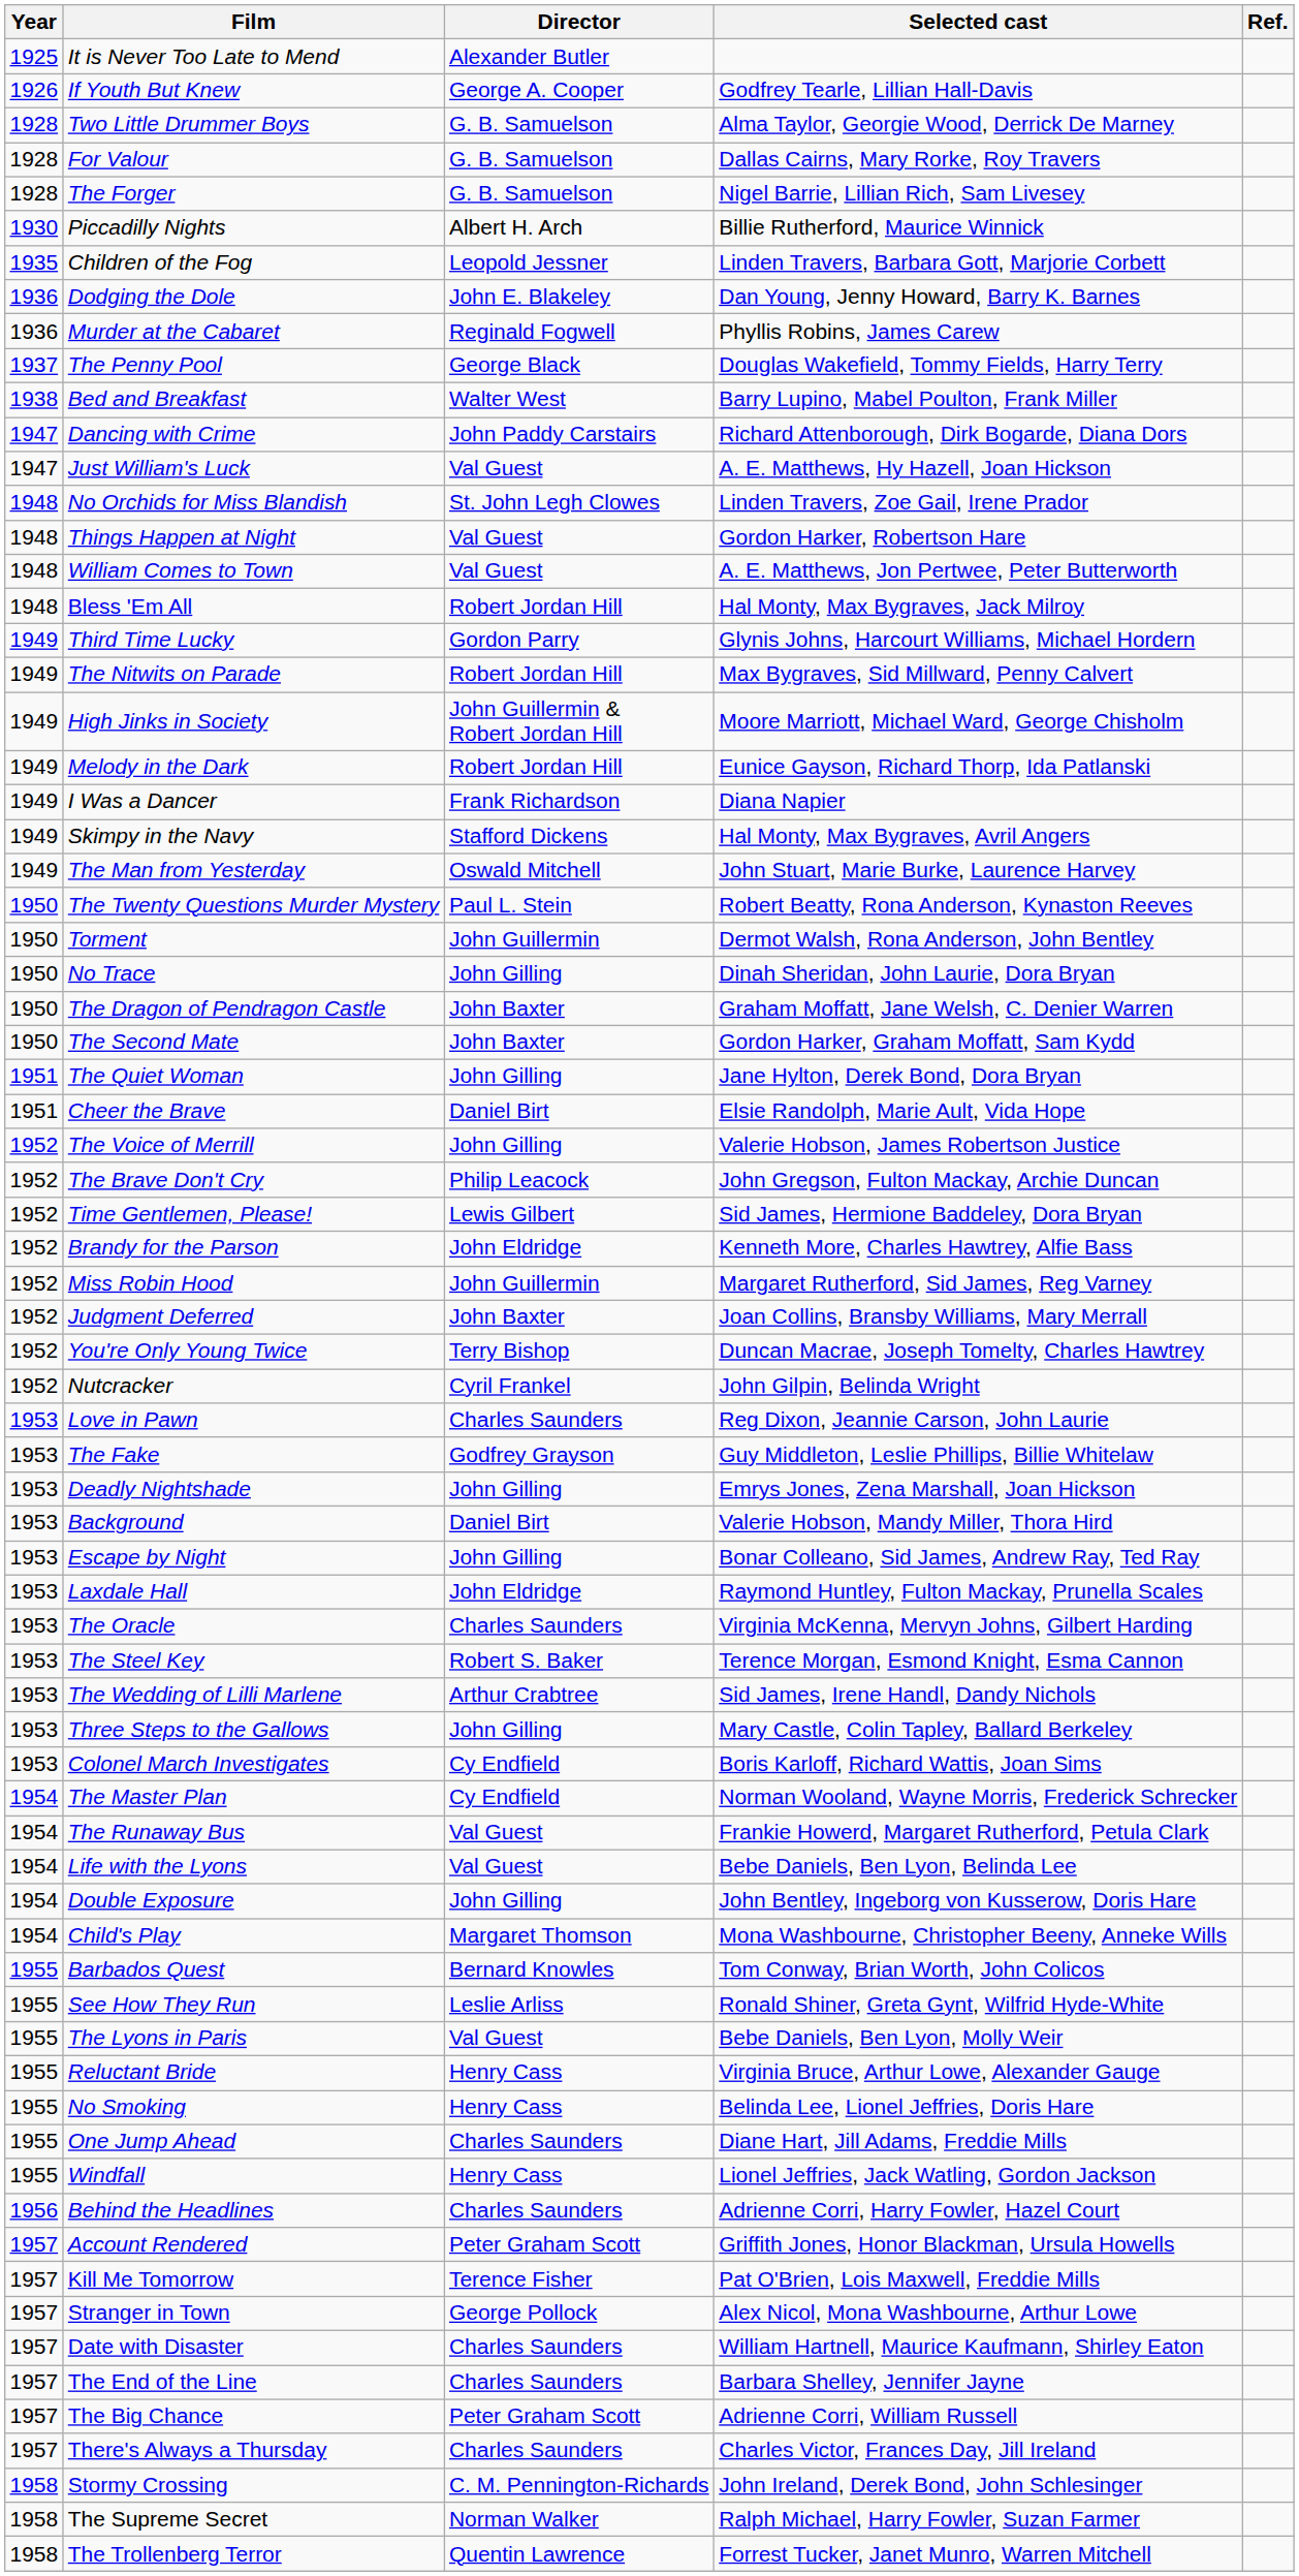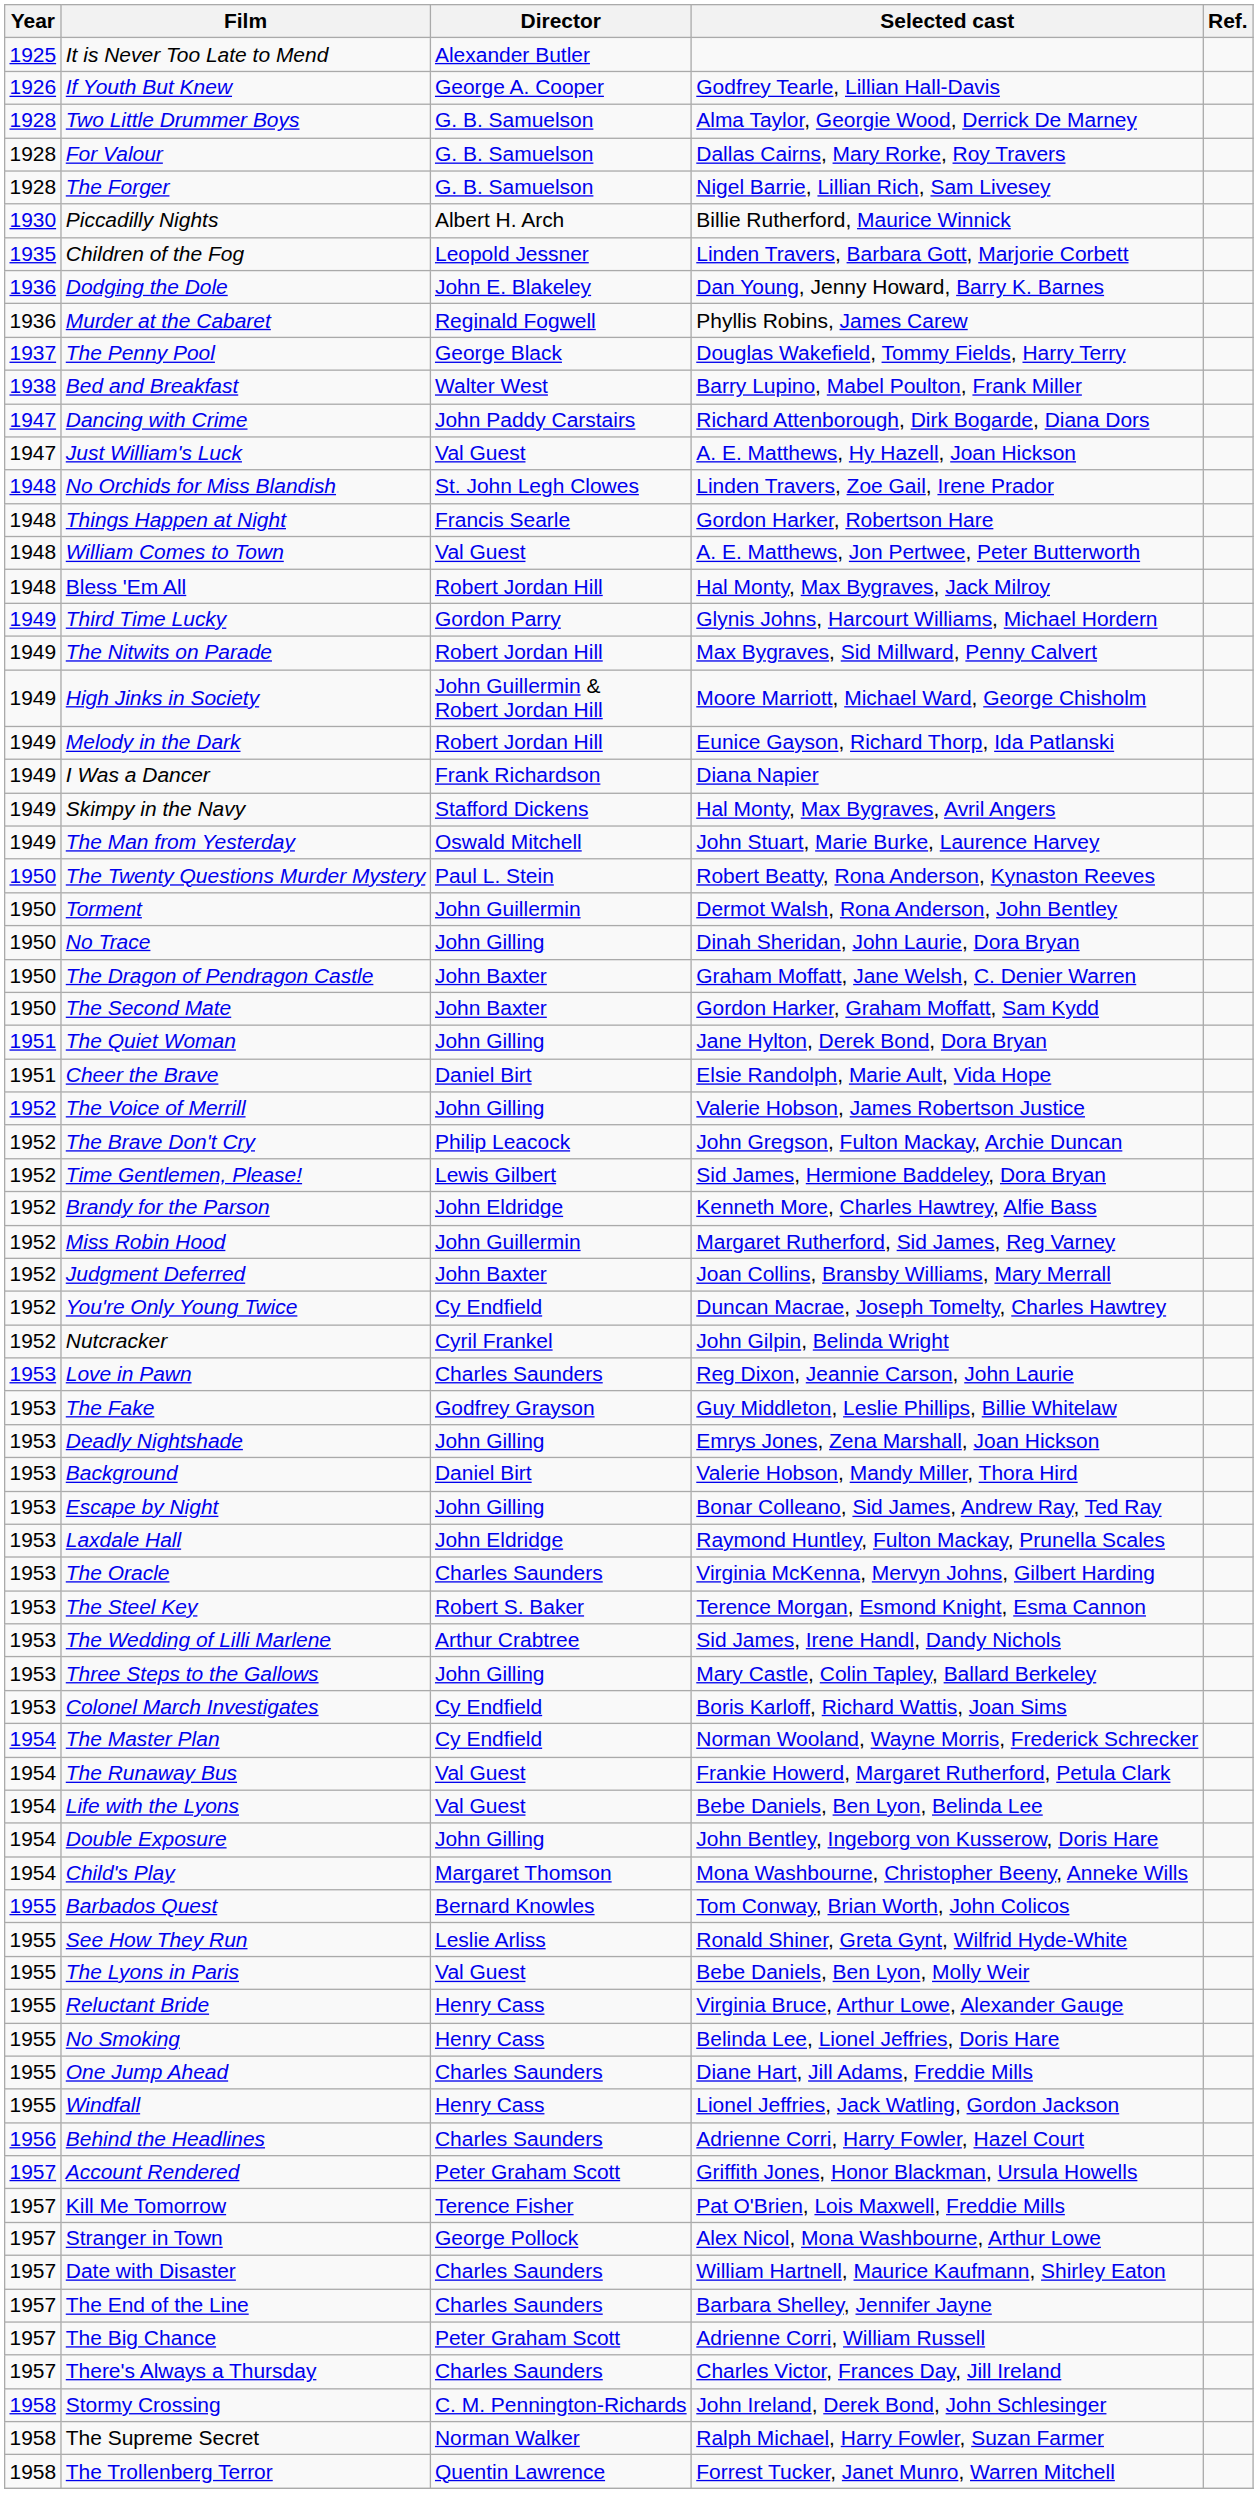Things Happen at Night | Director: Val Guest -> Francis Searle
You're Only Young Twice | Director: Terry Bishop -> Cy Endfield
